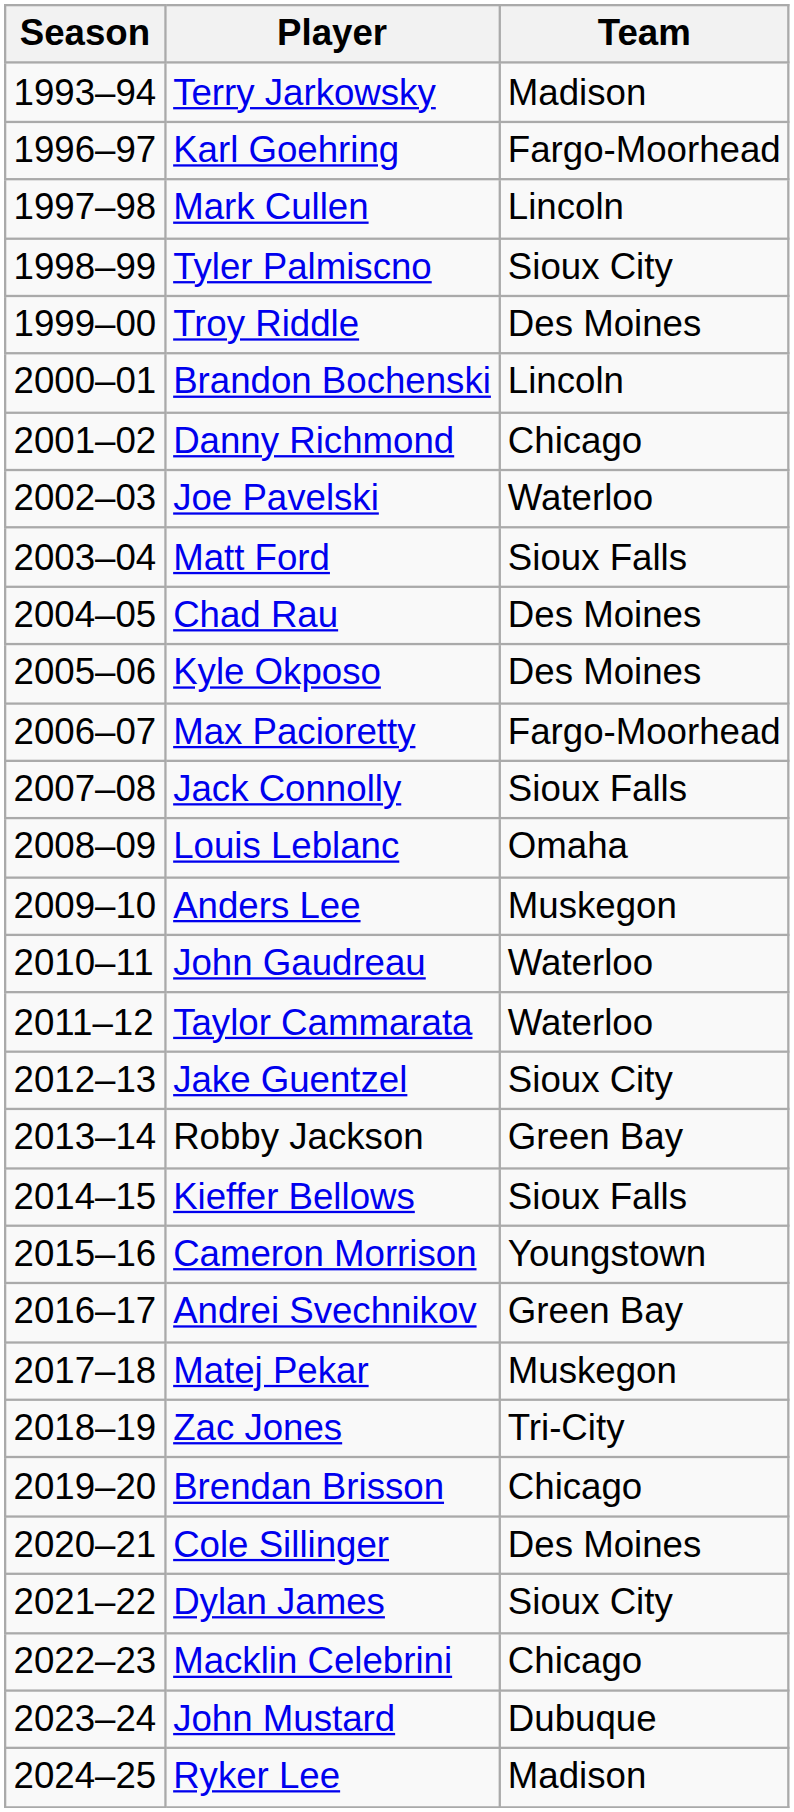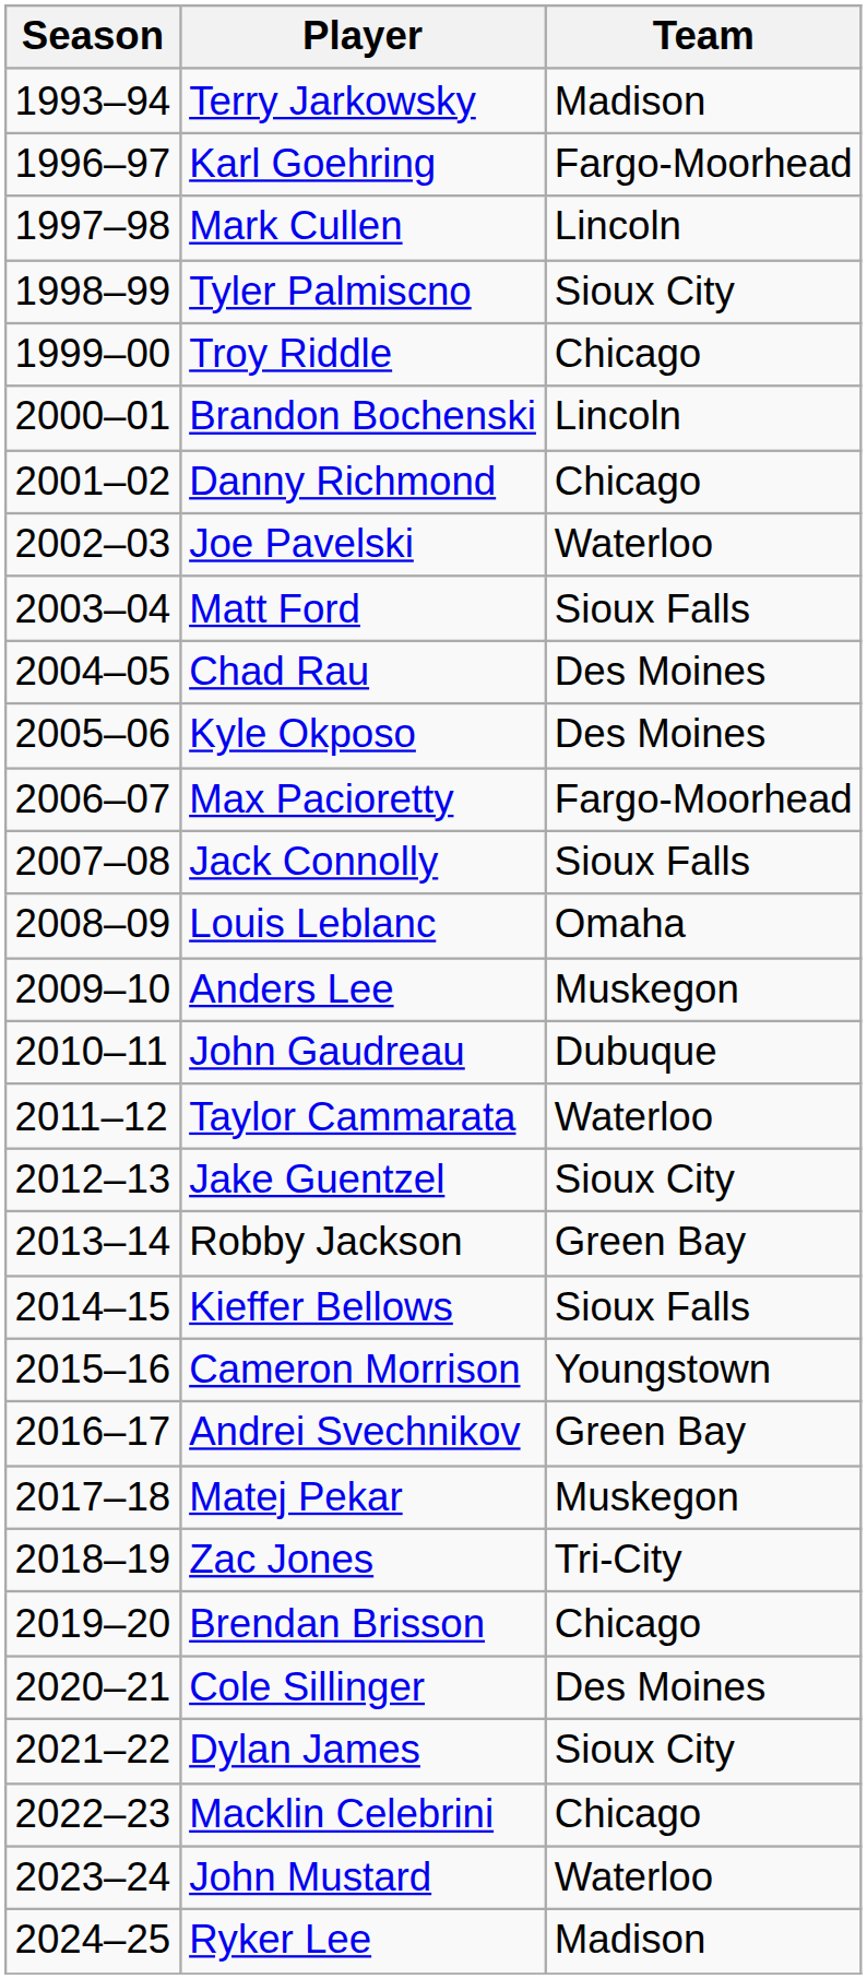Troy Riddle | Team: Des Moines -> Chicago
John Gaudreau | Team: Waterloo -> Dubuque
John Mustard | Team: Dubuque -> Waterloo
